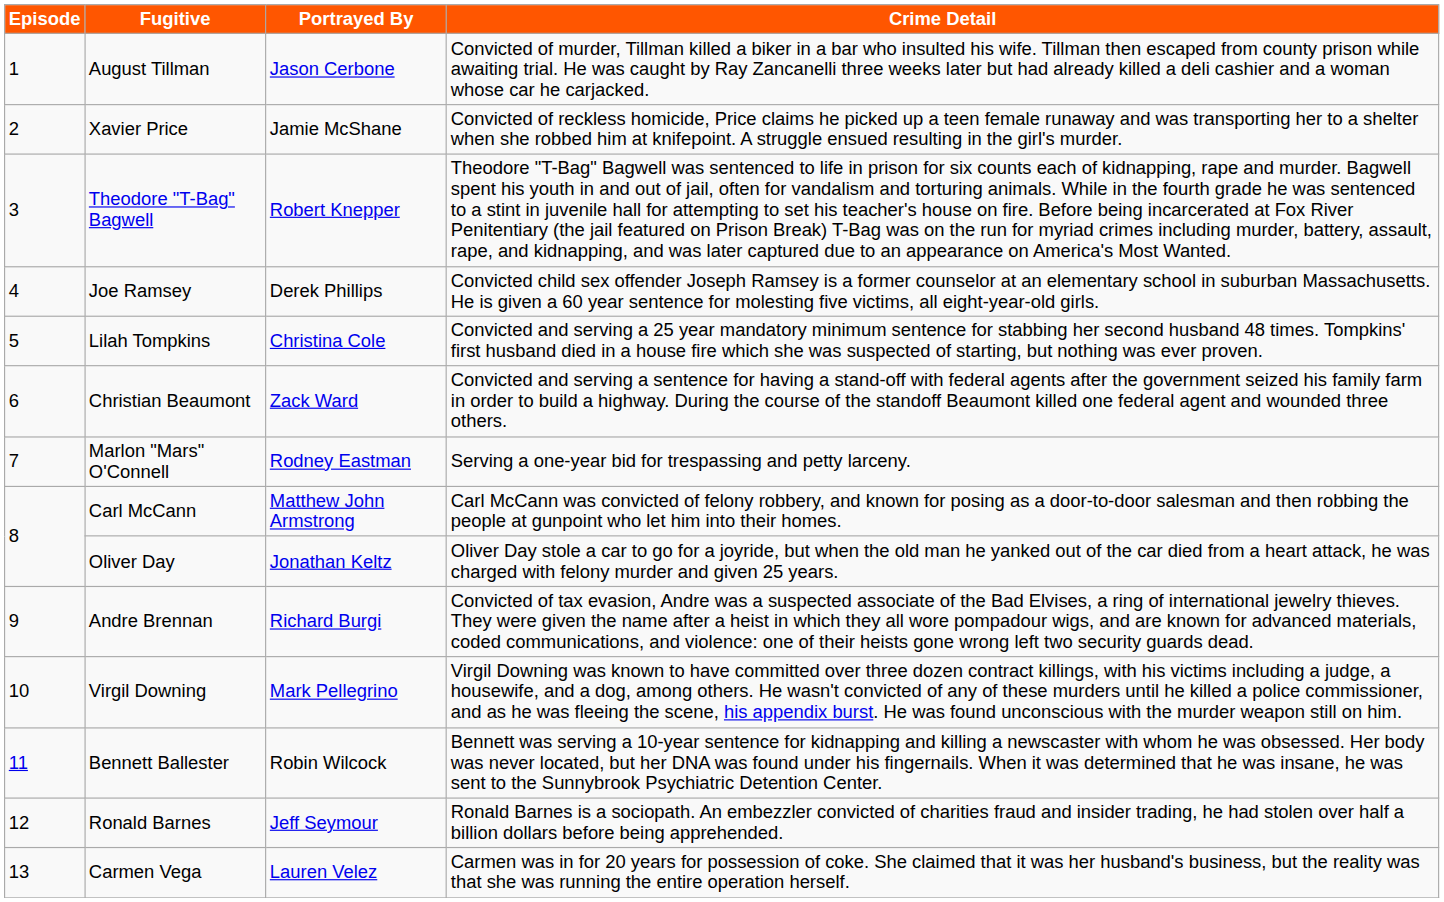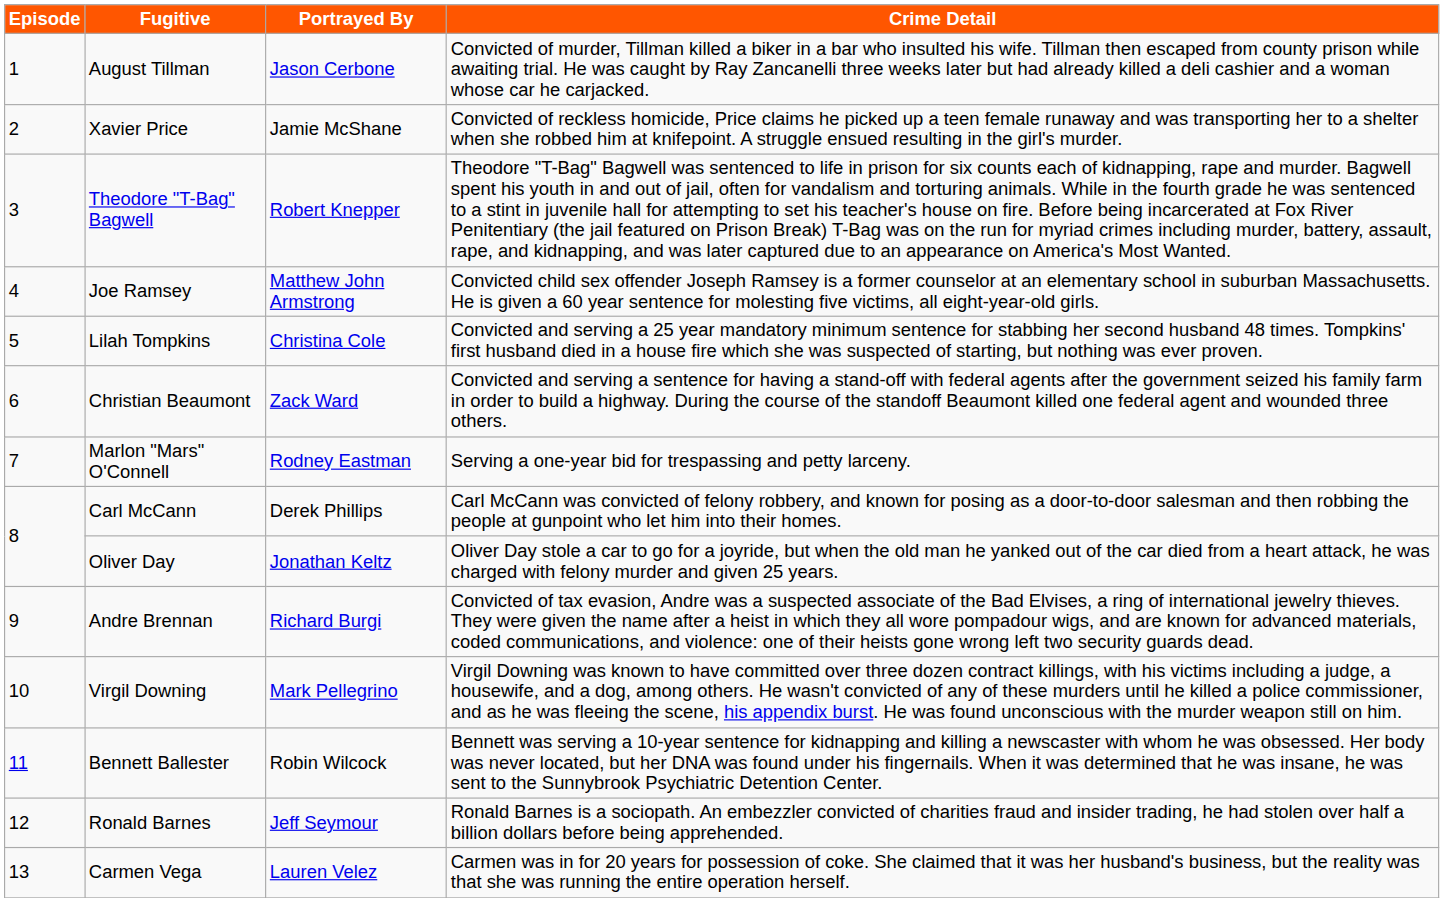Joe Ramsey | Portrayed By: Derek Phillips -> Matthew John Armstrong
Carl McCann | Portrayed By: Matthew John Armstrong -> Derek Phillips
